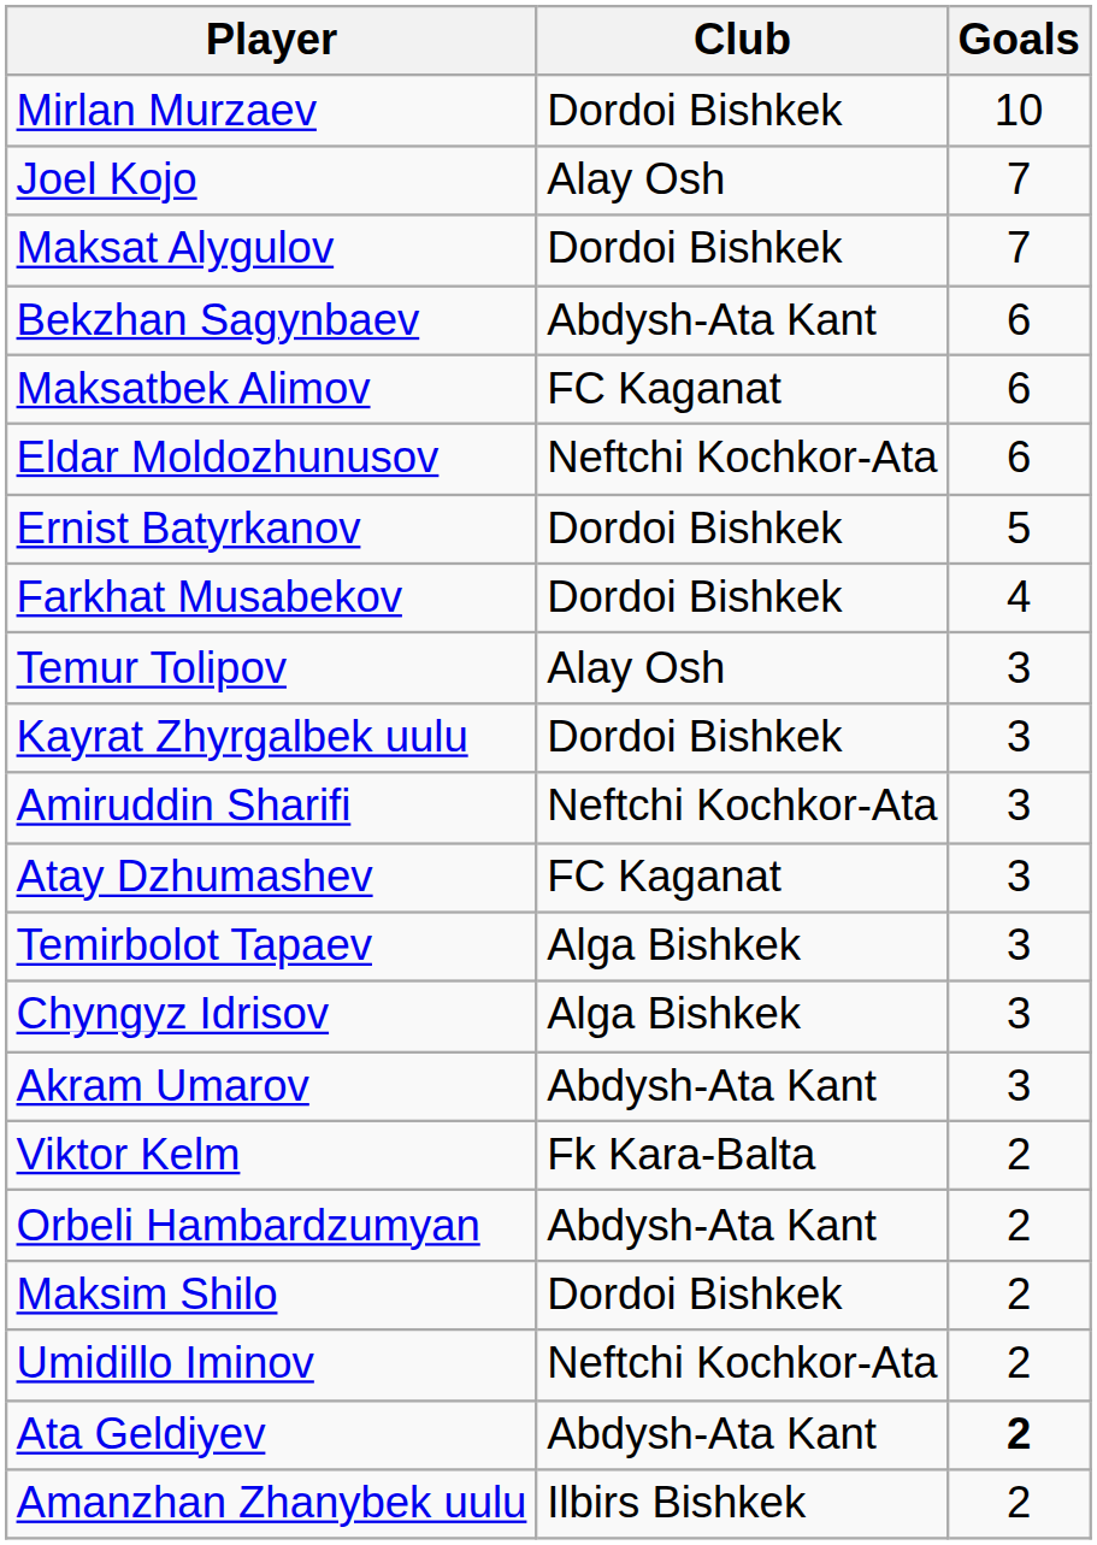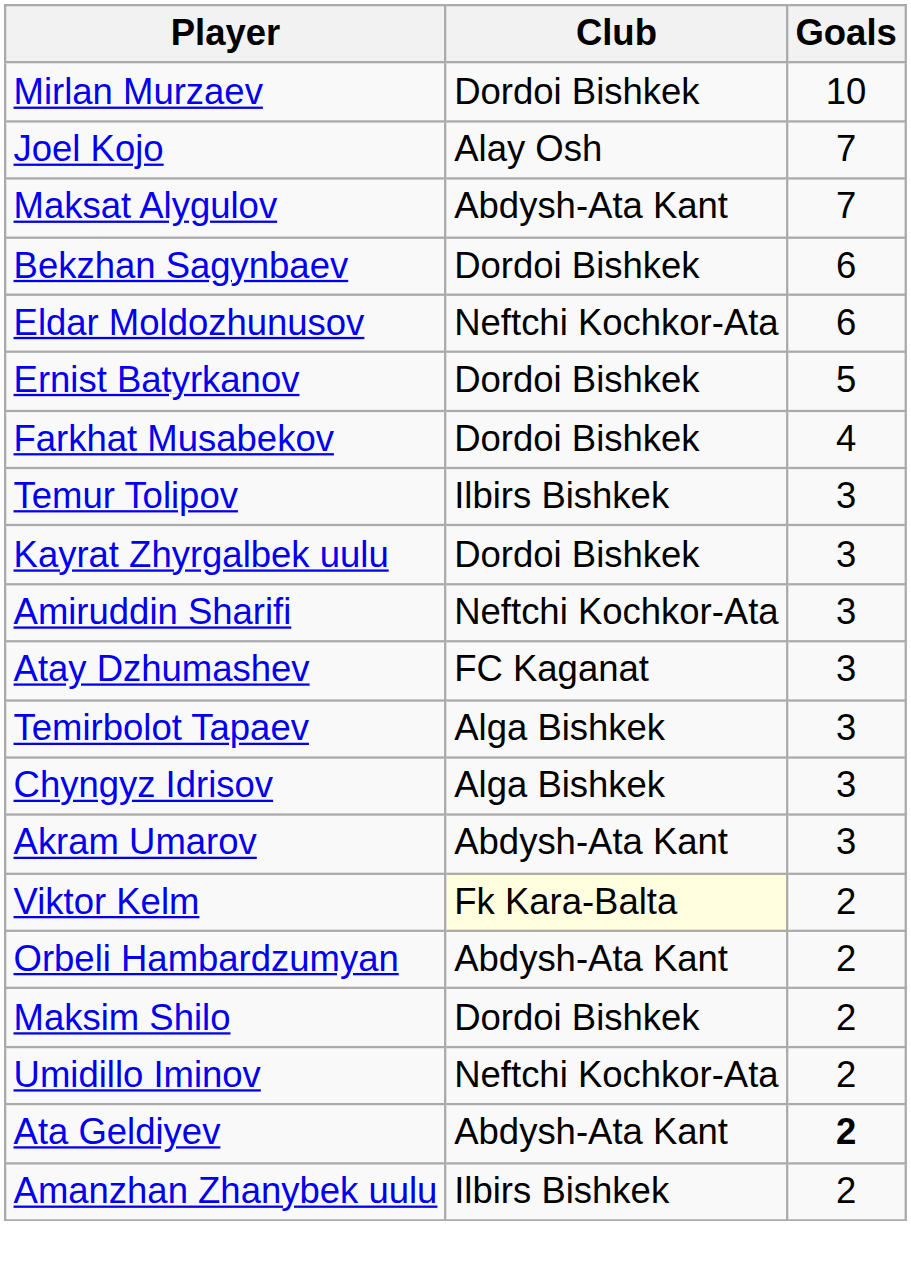Maksat Alygulov | Club: Dordoi Bishkek -> Abdysh-Ata Kant
Bekzhan Sagynbaev | Club: Abdysh-Ata Kant -> Dordoi Bishkek
- row: Maksatbek Alimov | FC Kaganat | 6
Temur Tolipov | Club: Alay Osh -> Ilbirs Bishkek
Viktor Kelm | Club: no background -> lightyellow background
